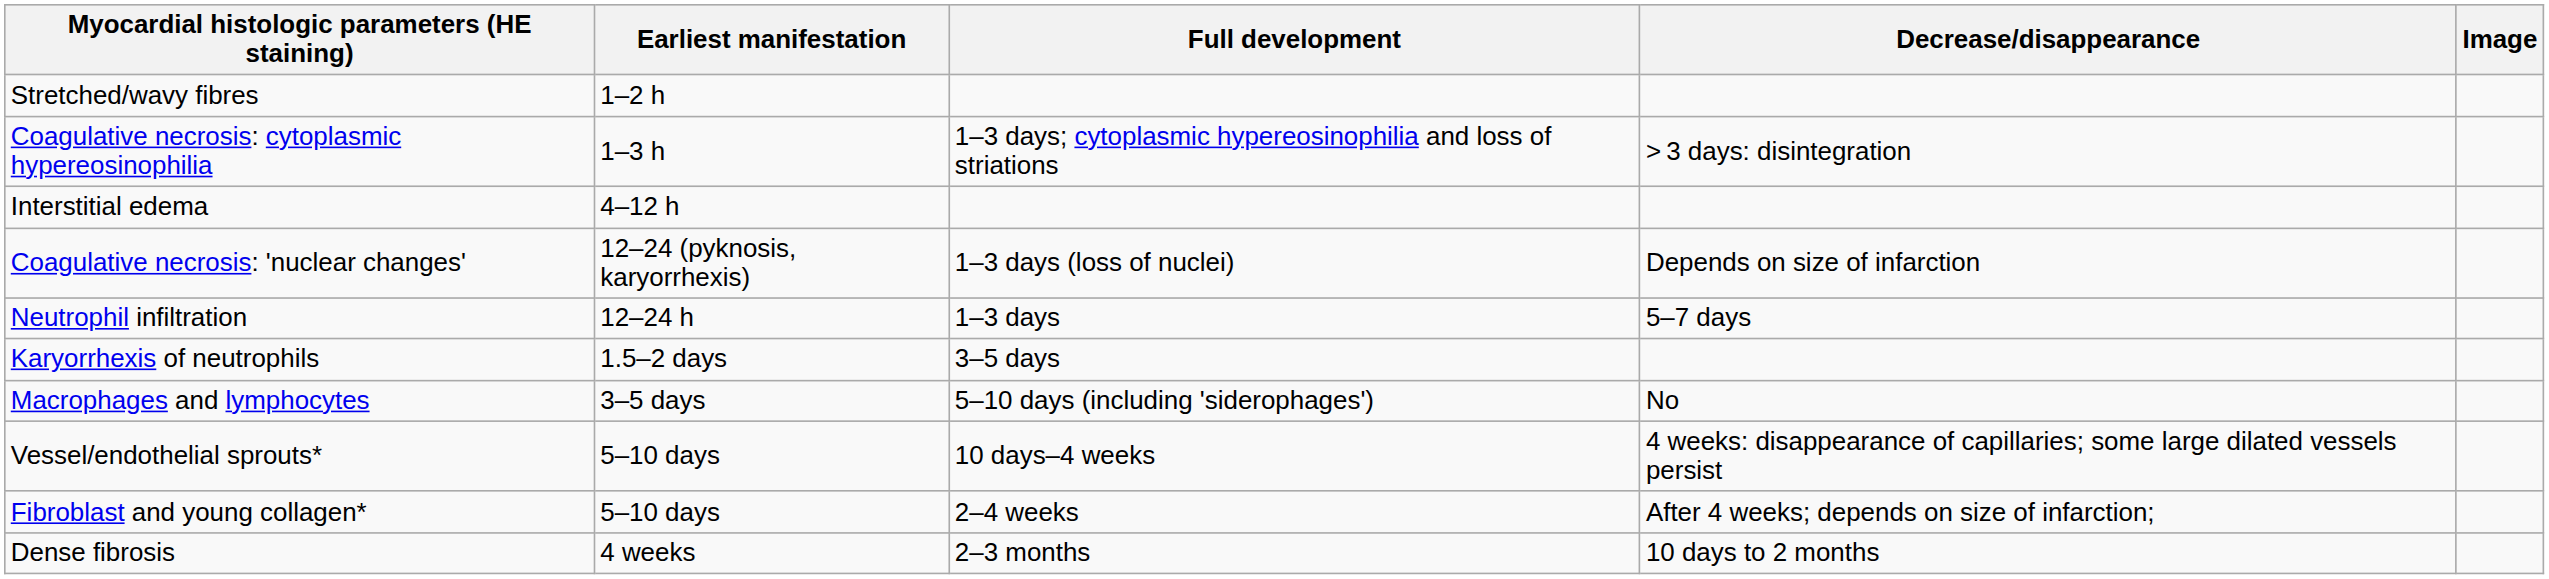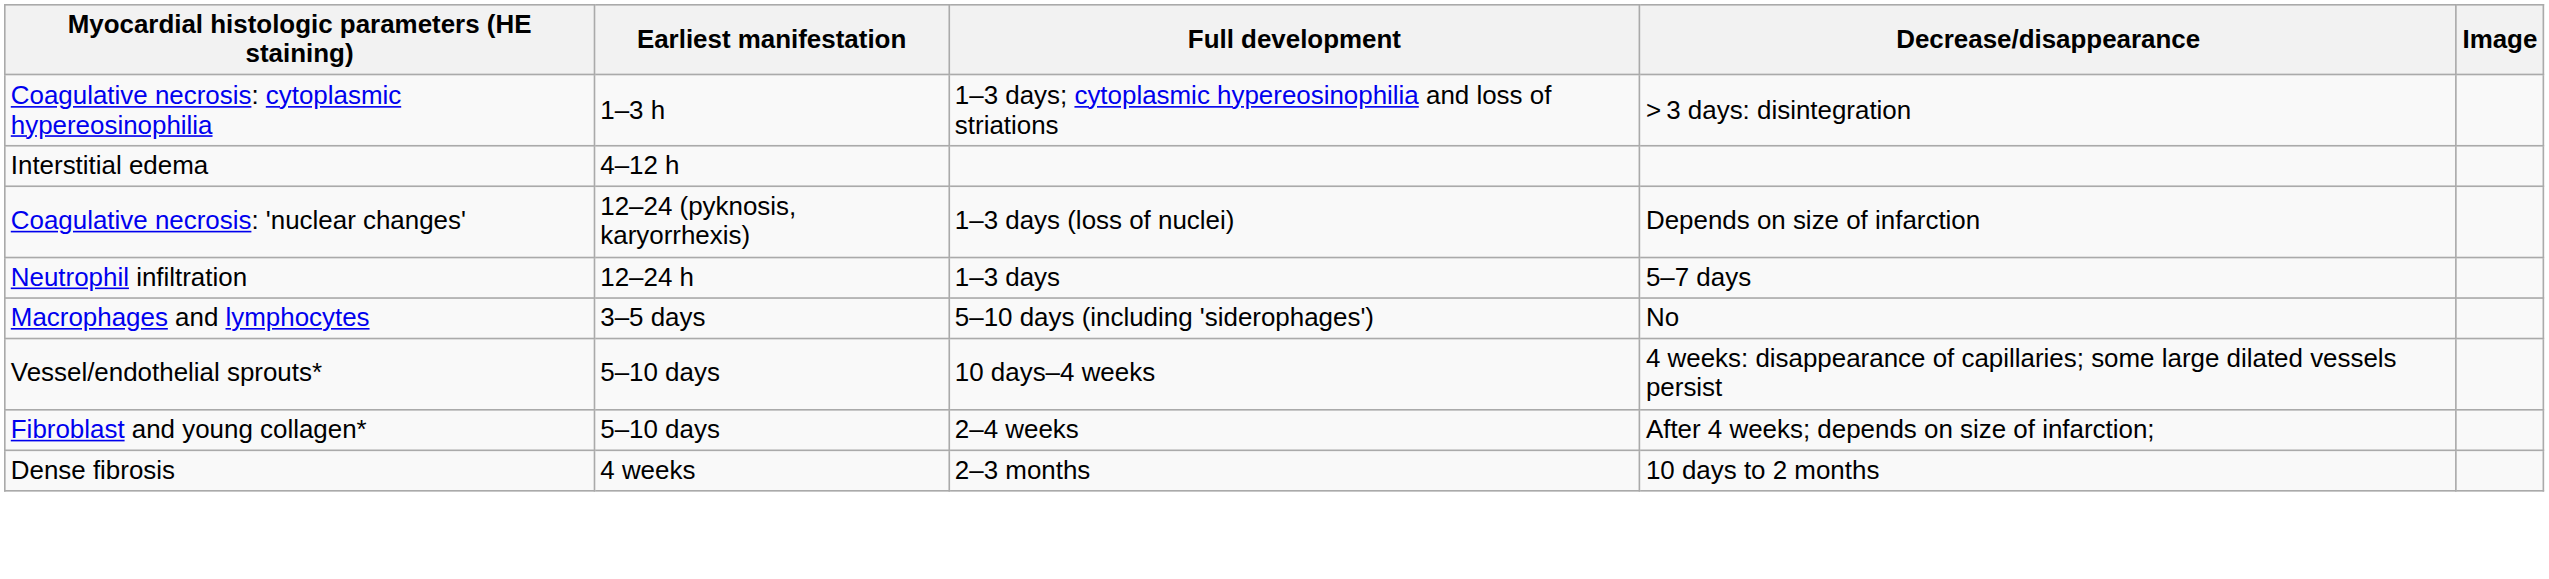- row: Stretched/wavy fibres | 1–2 h
- row: Karyorrhexis of neutrophils | 1.5–2 days | 3–5 days
